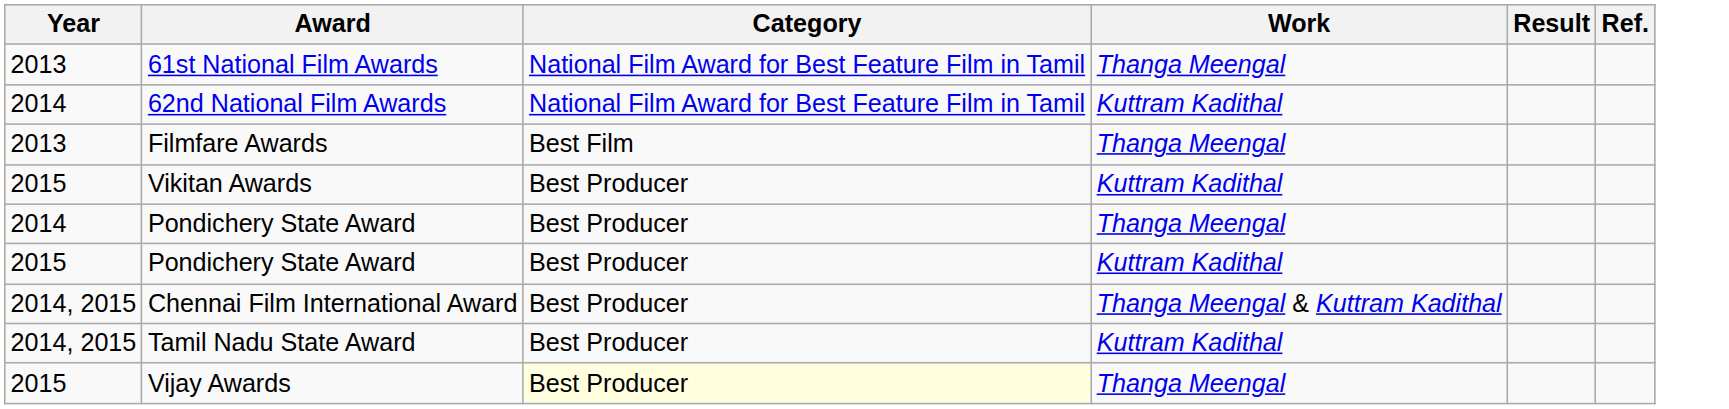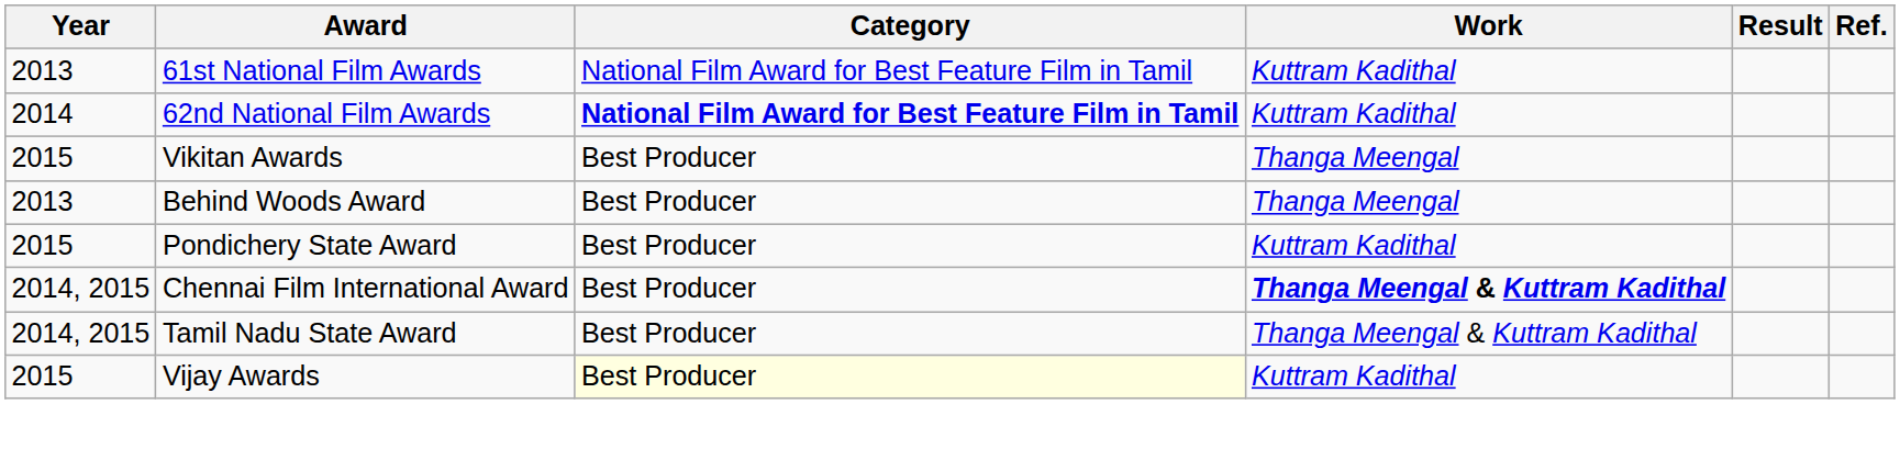61st National Film Awards | Work: Thanga Meengal -> Kuttram Kadithal
62nd National Film Awards | Category: normal -> bold
- row: 2013 | Filmfare Awards | Best Film | Thanga Meengal
Vikitan Awards | Work: Kuttram Kadithal -> Thanga Meengal
+ row: 2013 | Behind Woods Award | Best Producer | Thanga Meengal
- row: 2014 | Pondichery State Award | Best Producer | Thanga Meengal
Chennai Film International Award | Work: normal -> bold
Tamil Nadu State Award | Work: Kuttram Kadithal -> Thanga Meengal & Kuttram Kadithal
Vijay Awards | Work: Thanga Meengal -> Kuttram Kadithal
